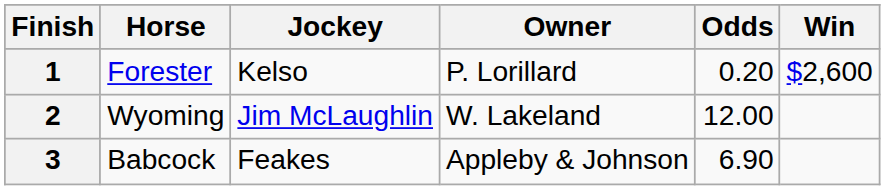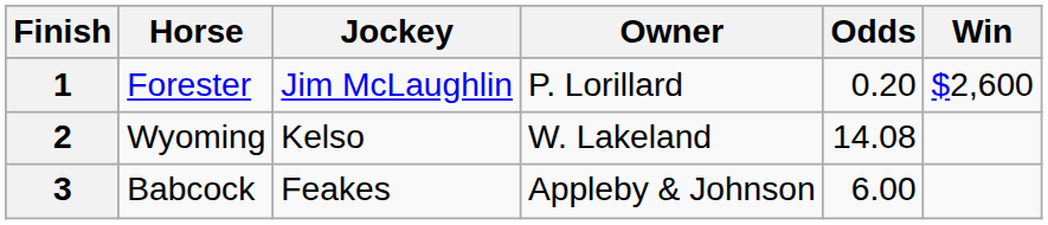1 | Jockey: Kelso -> Jim McLaughlin
2 | Jockey: Jim McLaughlin -> Kelso
2 | Odds: 12.00 -> 14.08
3 | Odds: 6.90 -> 6.00
